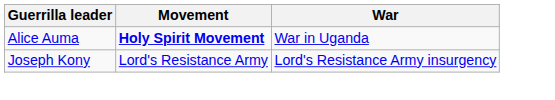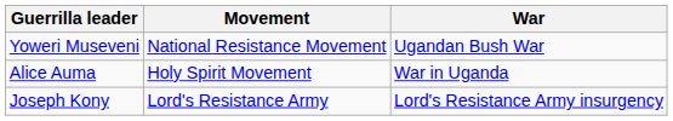+ row: Yoweri Museveni | National Resistance Movement | Ugandan Bush War
Alice Auma | Movement: bold -> normal
